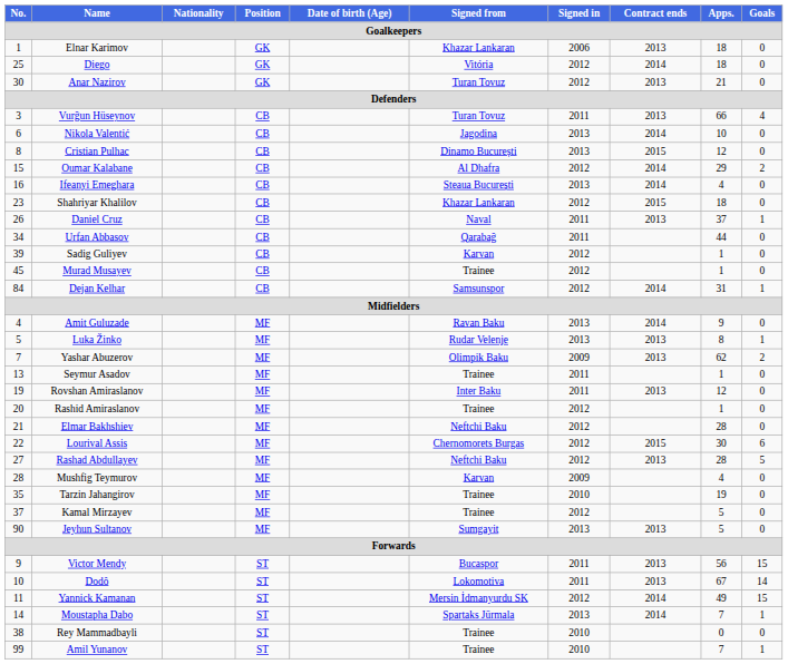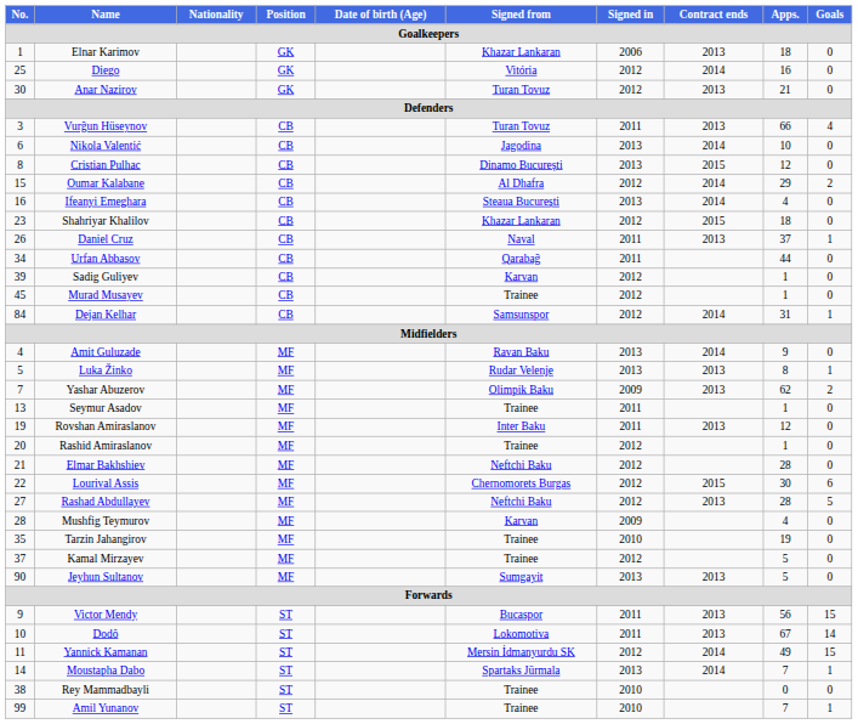Diego | Apps.: 18 -> 16
